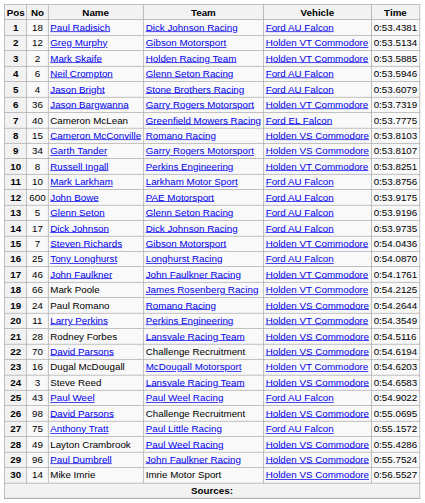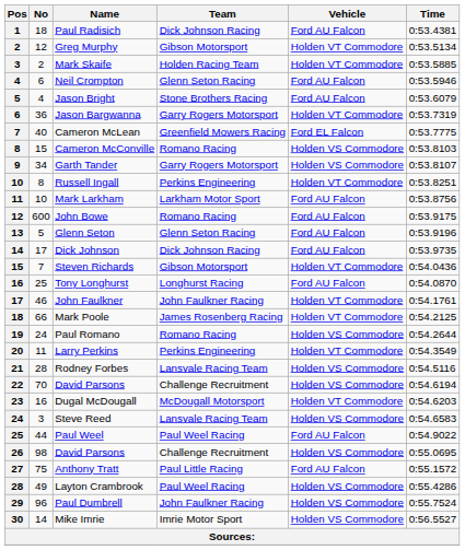John Bowe | Team: PAE Motorsport -> Romano Racing
Paul Weel | No: 43 -> 44
